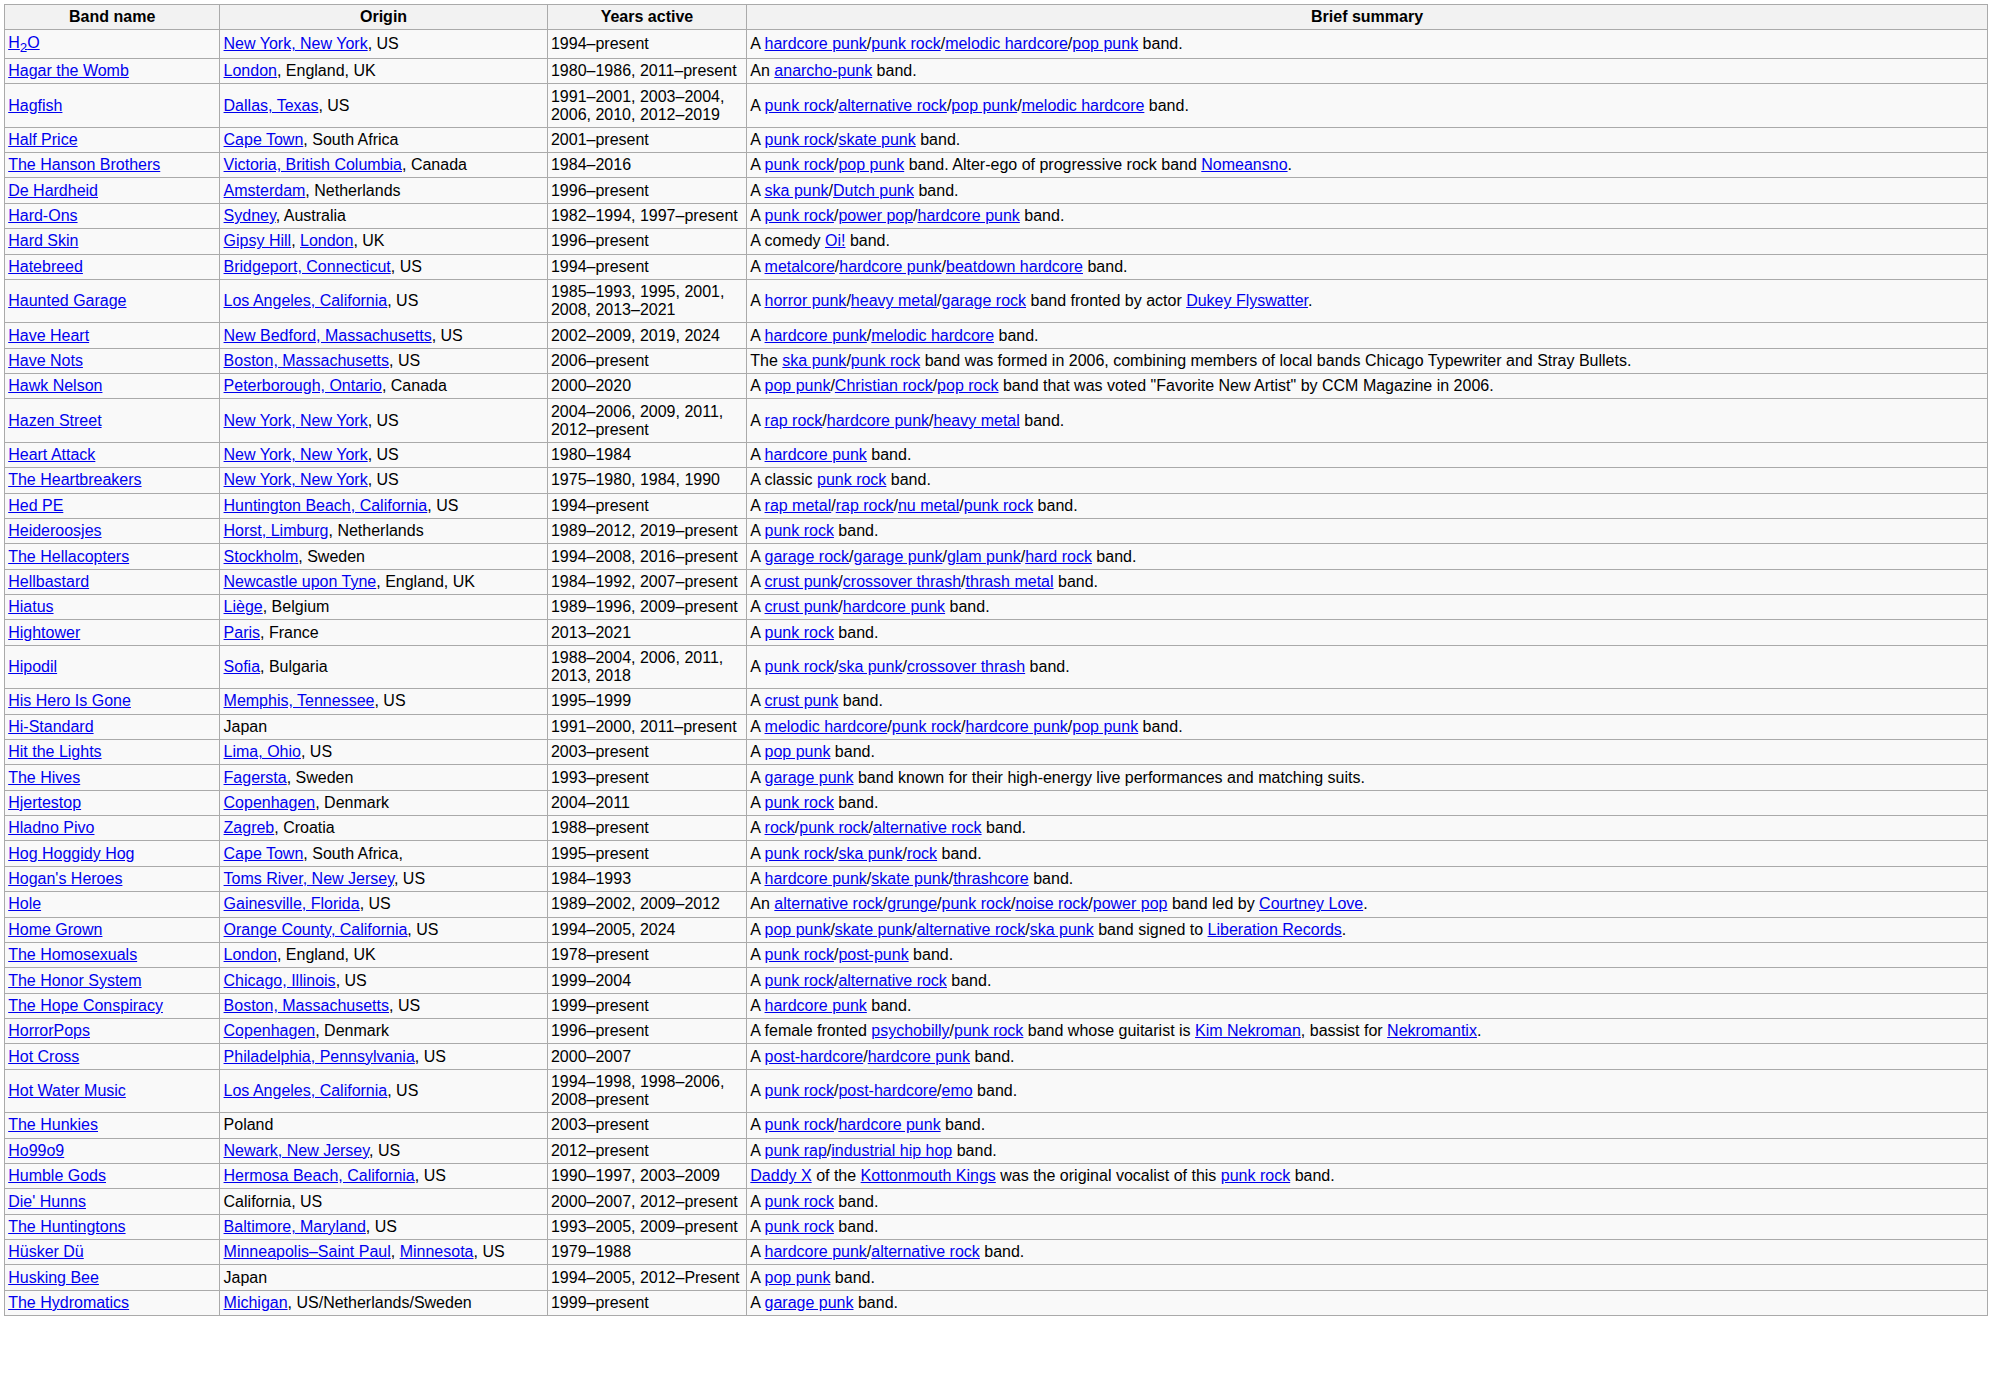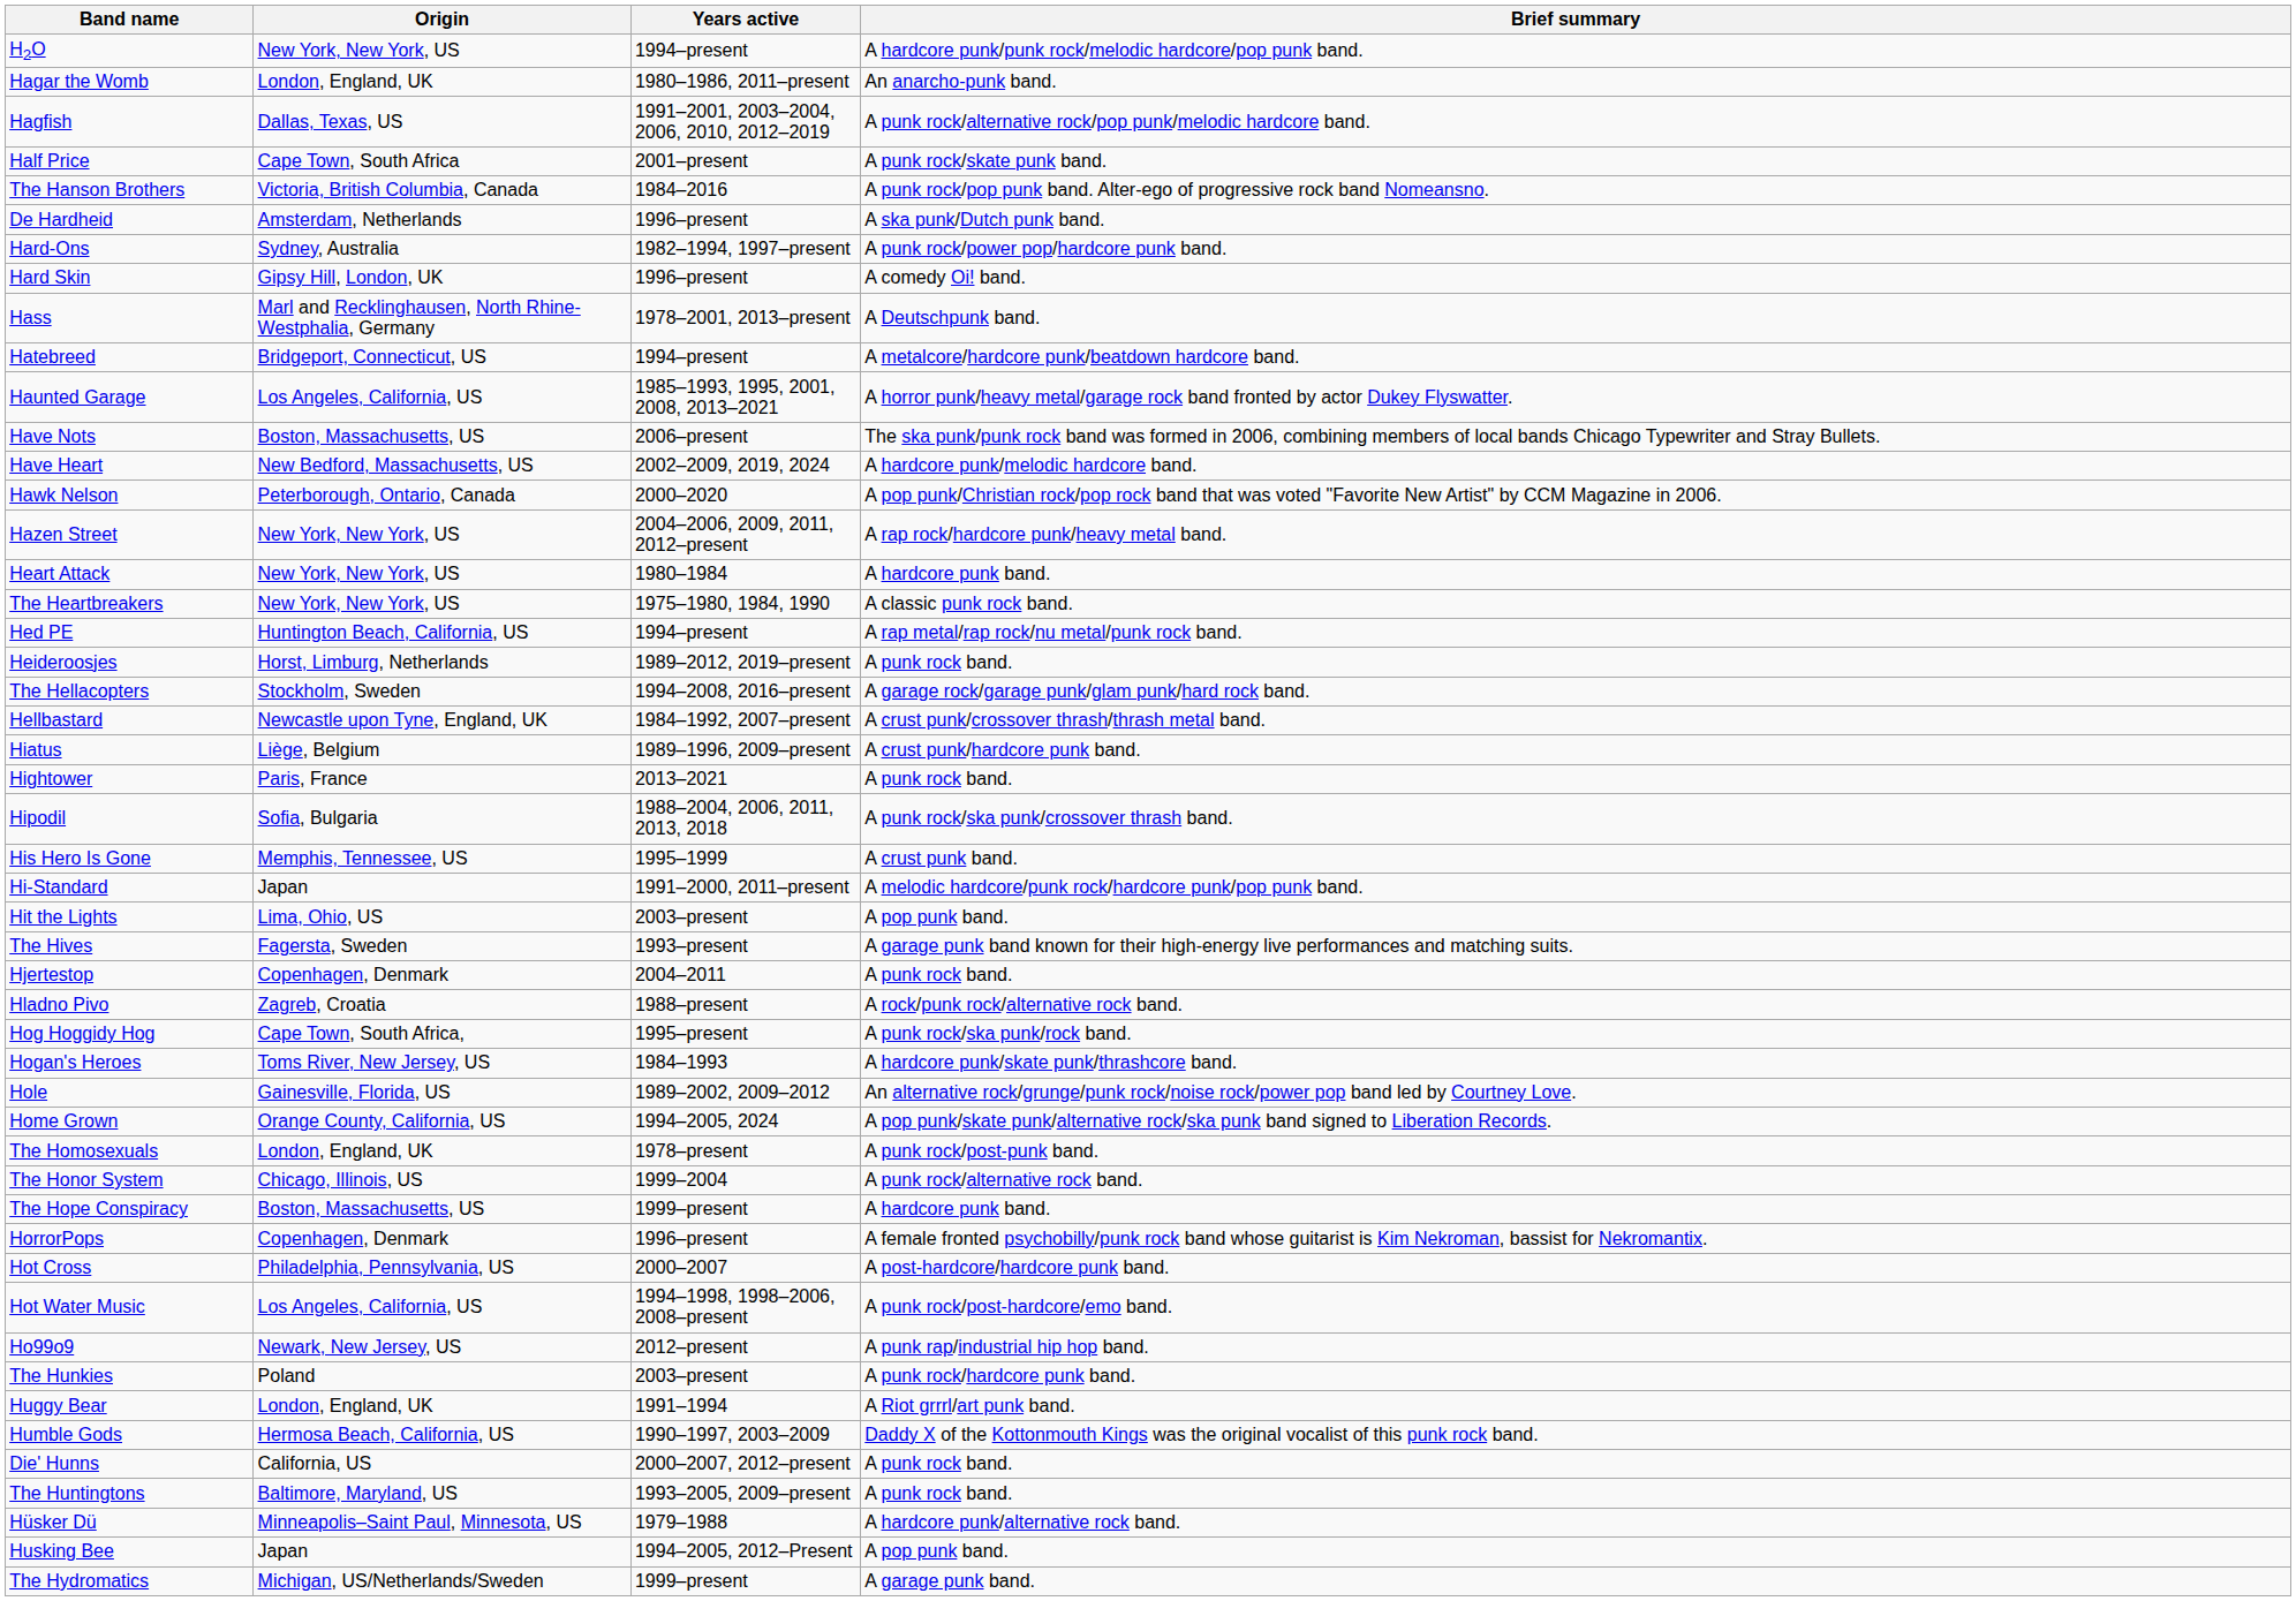+ row: Hass | Marl and Recklinghausen, North Rhine-Westphalia, Germany | 1978–2001, 2013–present | A Deutschpunk band.
rows swapped: Have Heart <-> Have Nots
rows swapped: Ho99o9 <-> The Hunkies
+ row: Huggy Bear | London, England, UK | 1991–1994 | A Riot grrrl/art punk band.
